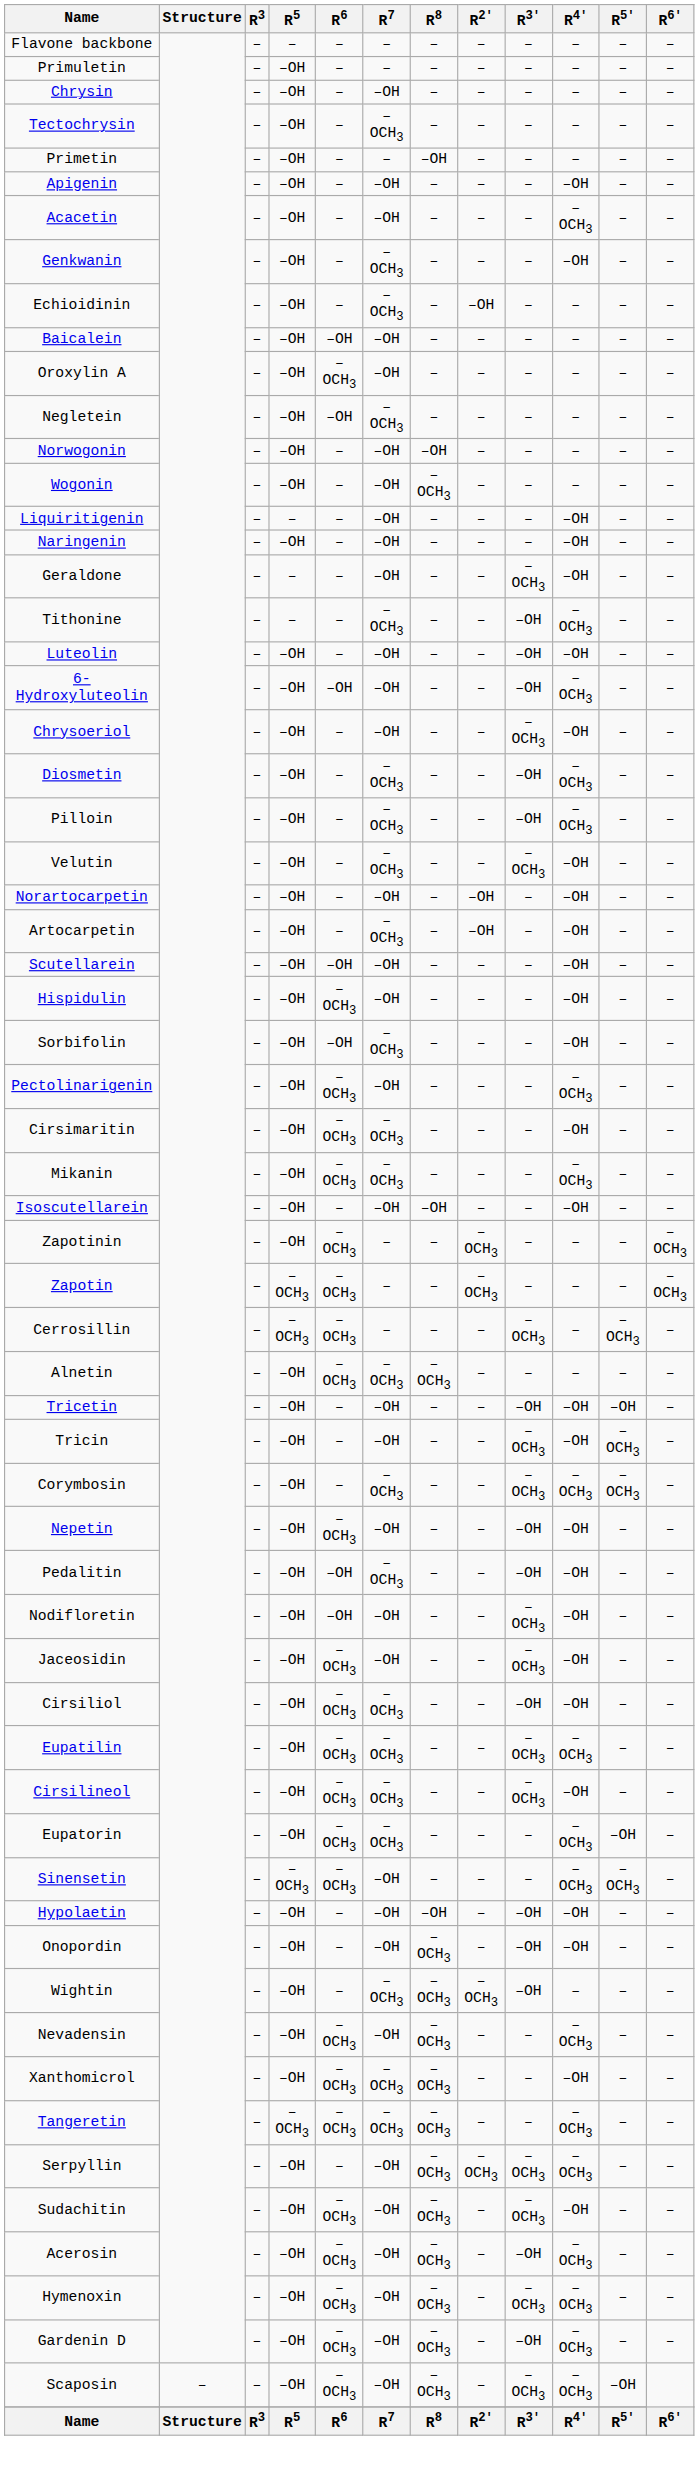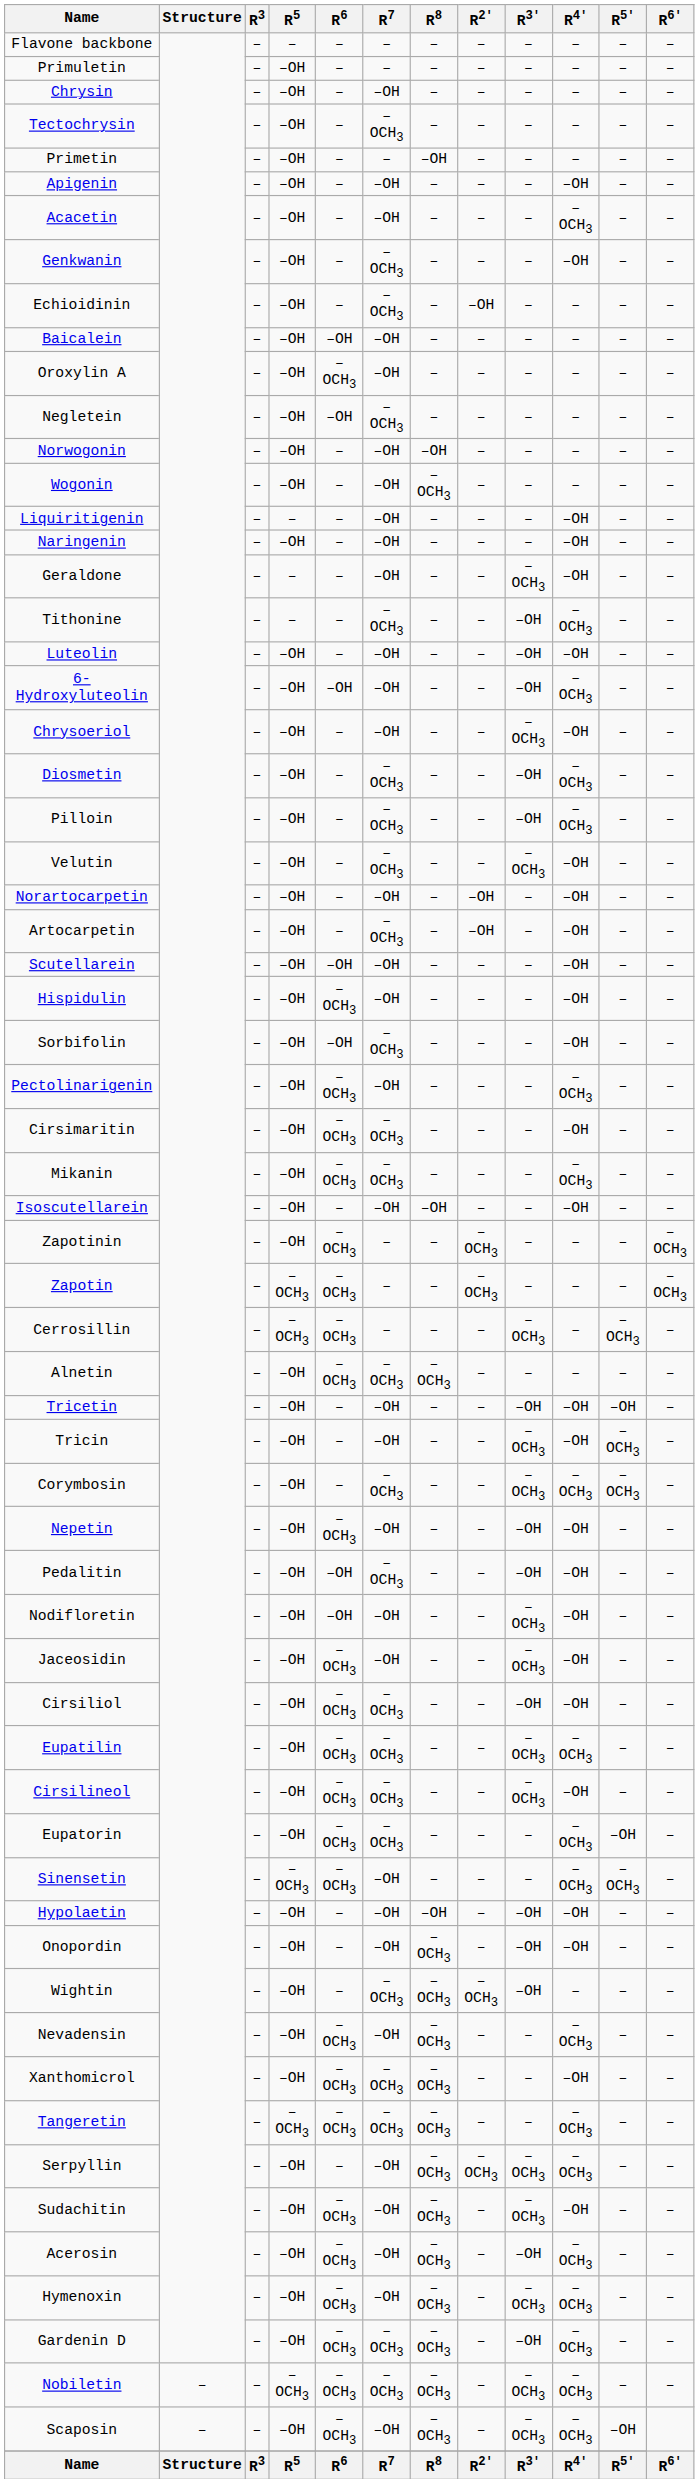Gardenin D | R7: –OH -> –OCH3
+ row: Nobiletin | – | – | –OCH3 | –OCH3 | –OCH3 | –OCH3 | – | –OCH3 | –OCH3 | – | –
